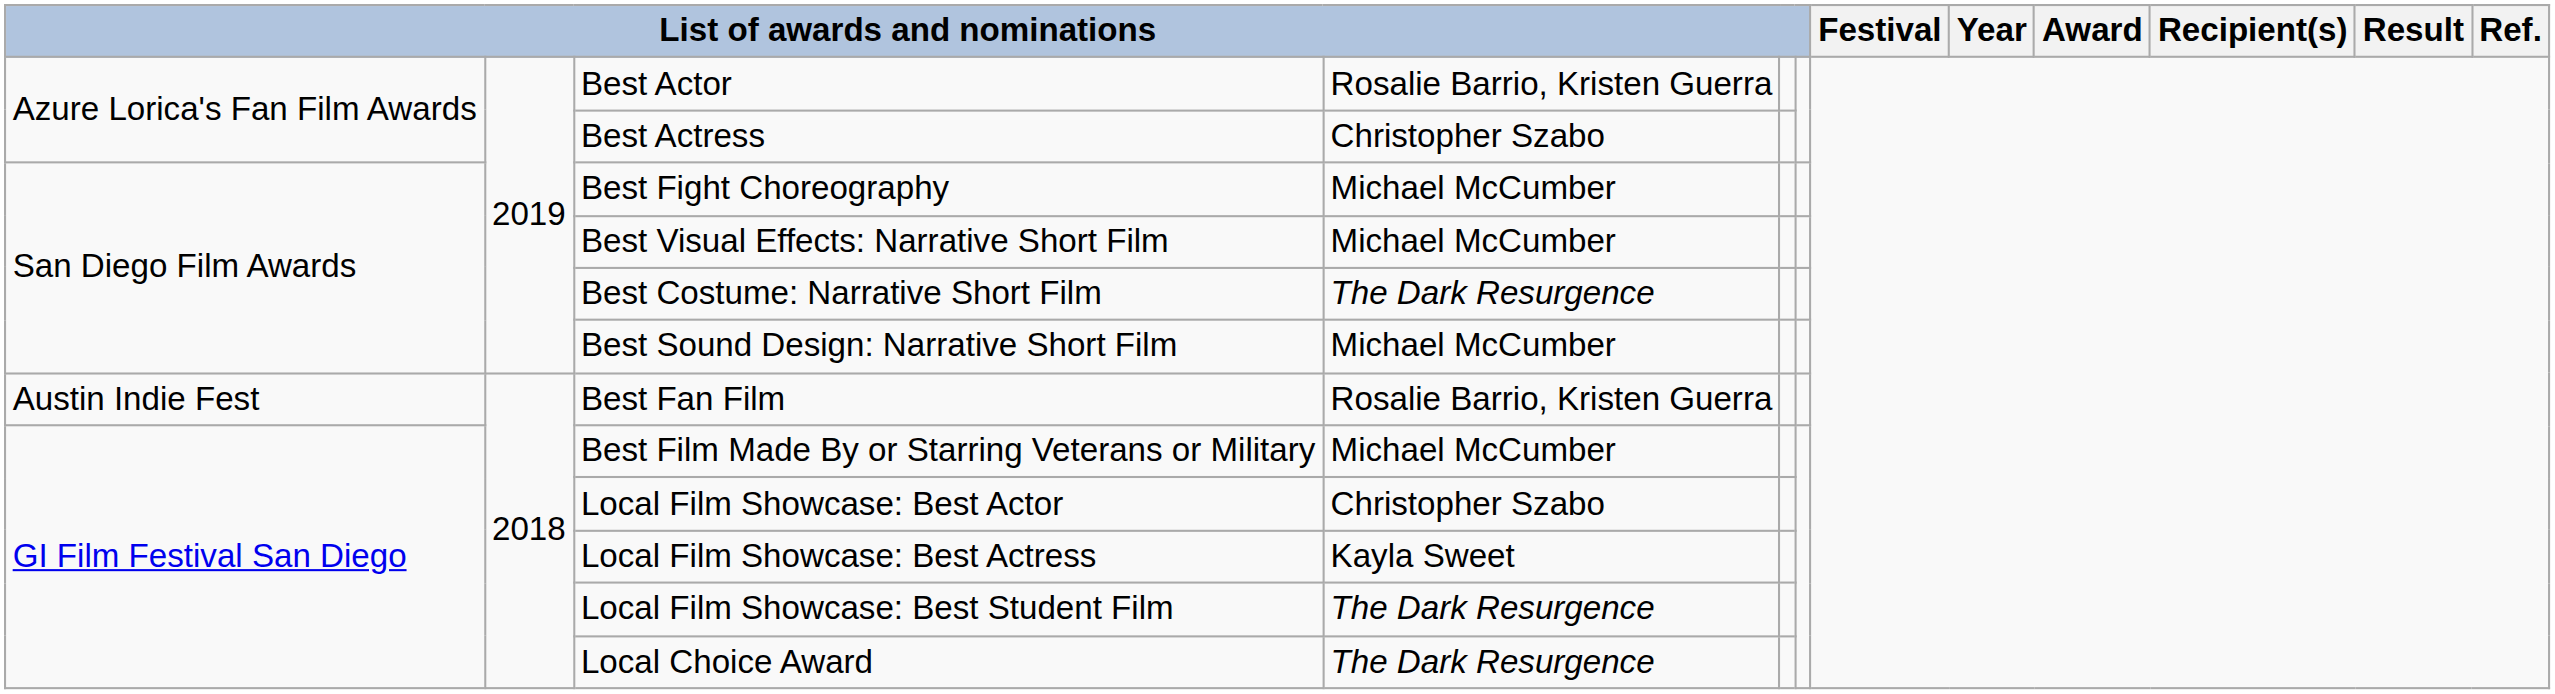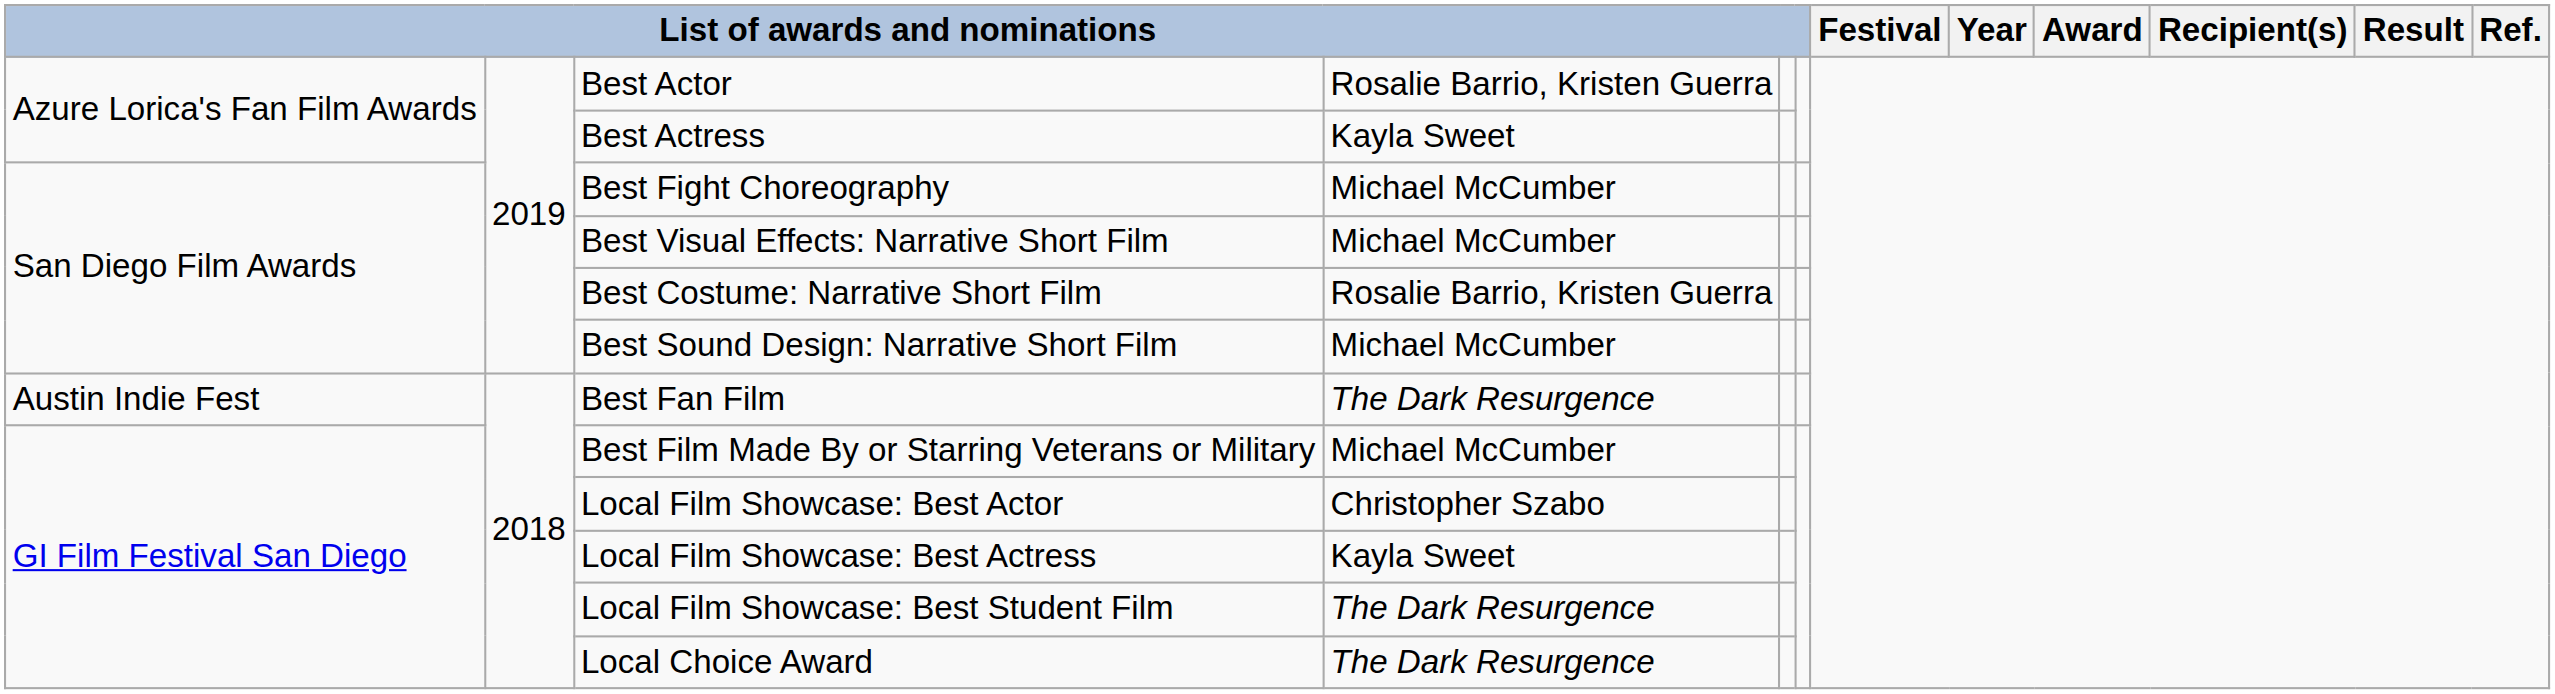Best Actress | column 4: Christopher Szabo -> Kayla Sweet
Best Costume: Narrative Short Film | column 4: The Dark Resurgence -> Rosalie Barrio, Kristen Guerra
Best Fan Film | column 4: Rosalie Barrio, Kristen Guerra -> The Dark Resurgence
